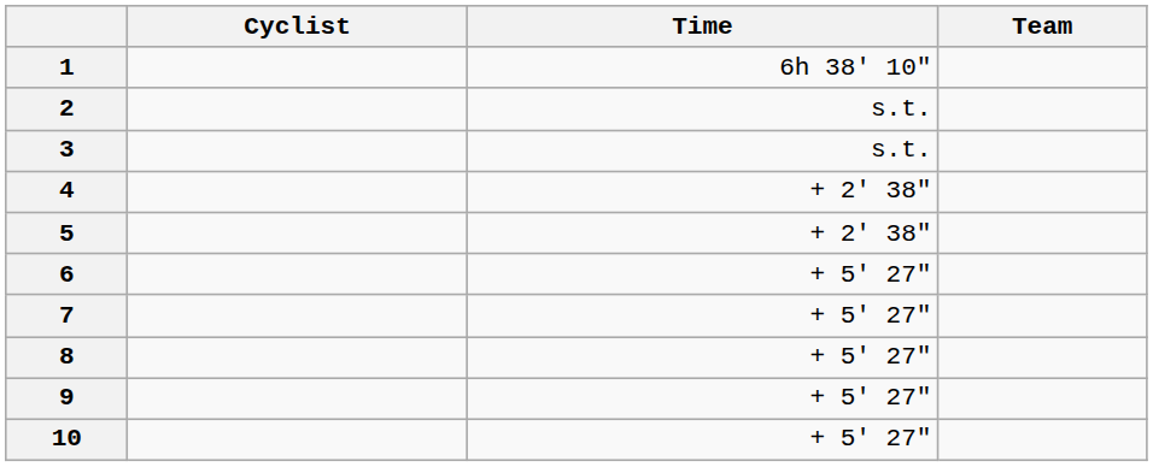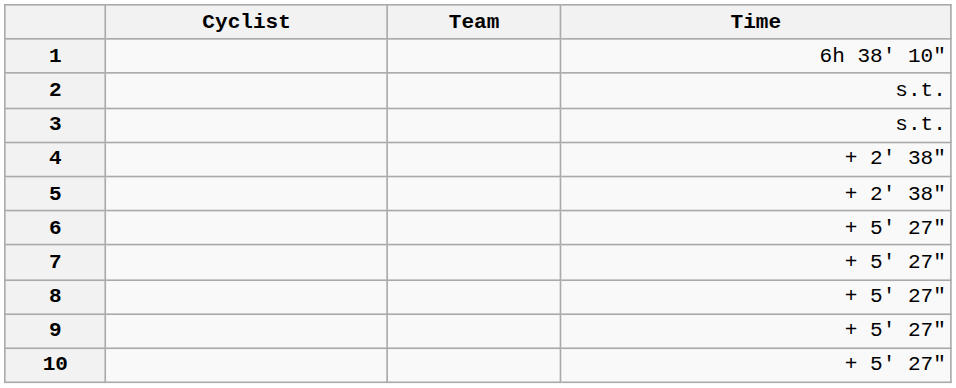columns swapped: Team <-> Time
